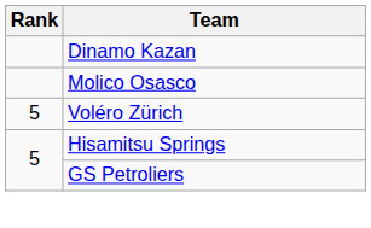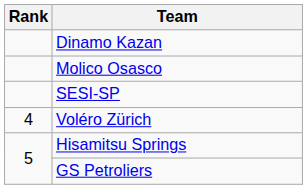+ row: SESI-SP
Voléro Zürich | Rank: 5 -> 4
